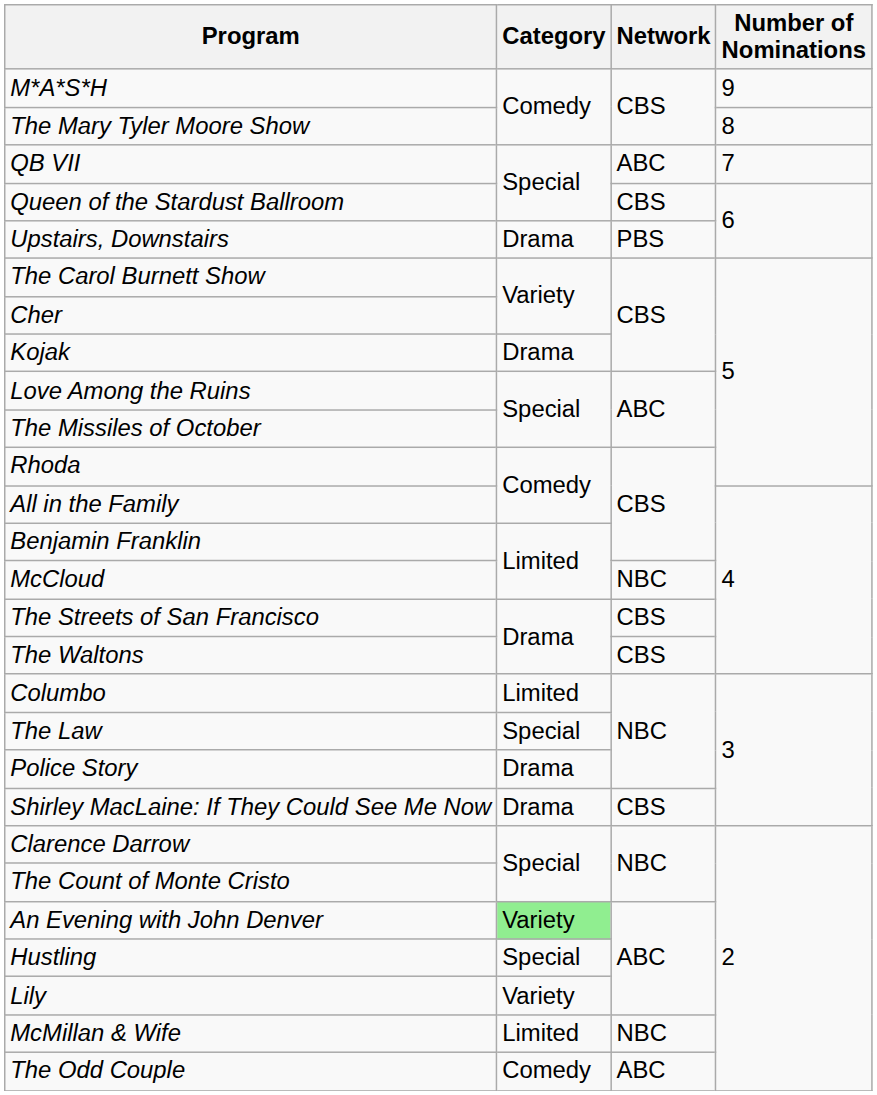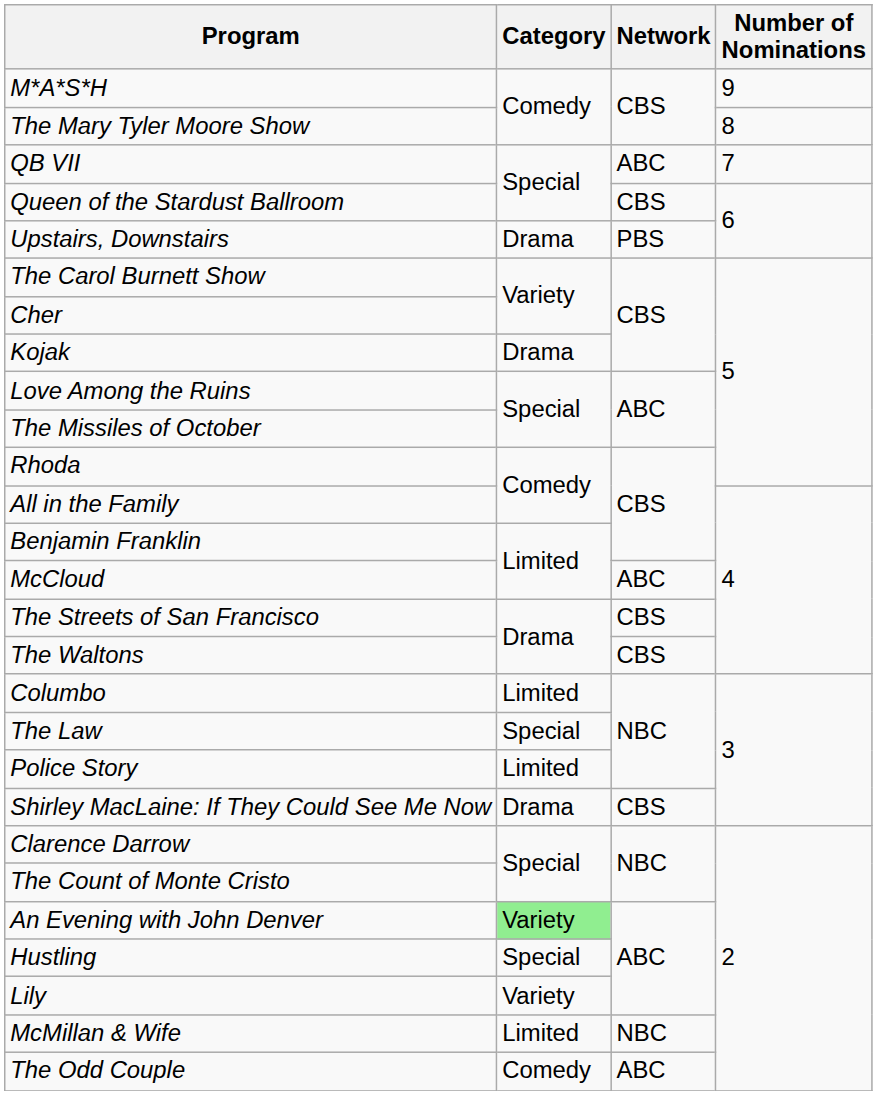McCloud | Network: NBC -> ABC
Police Story | Category: Drama -> Limited
